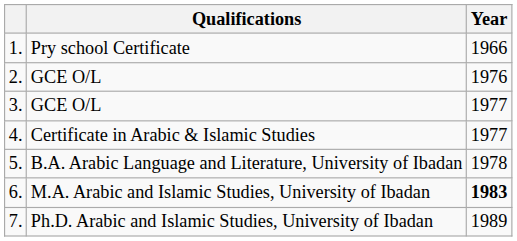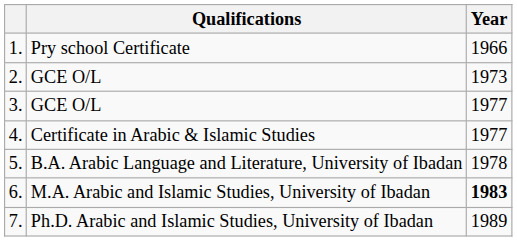2. | Year: 1976 -> 1973
